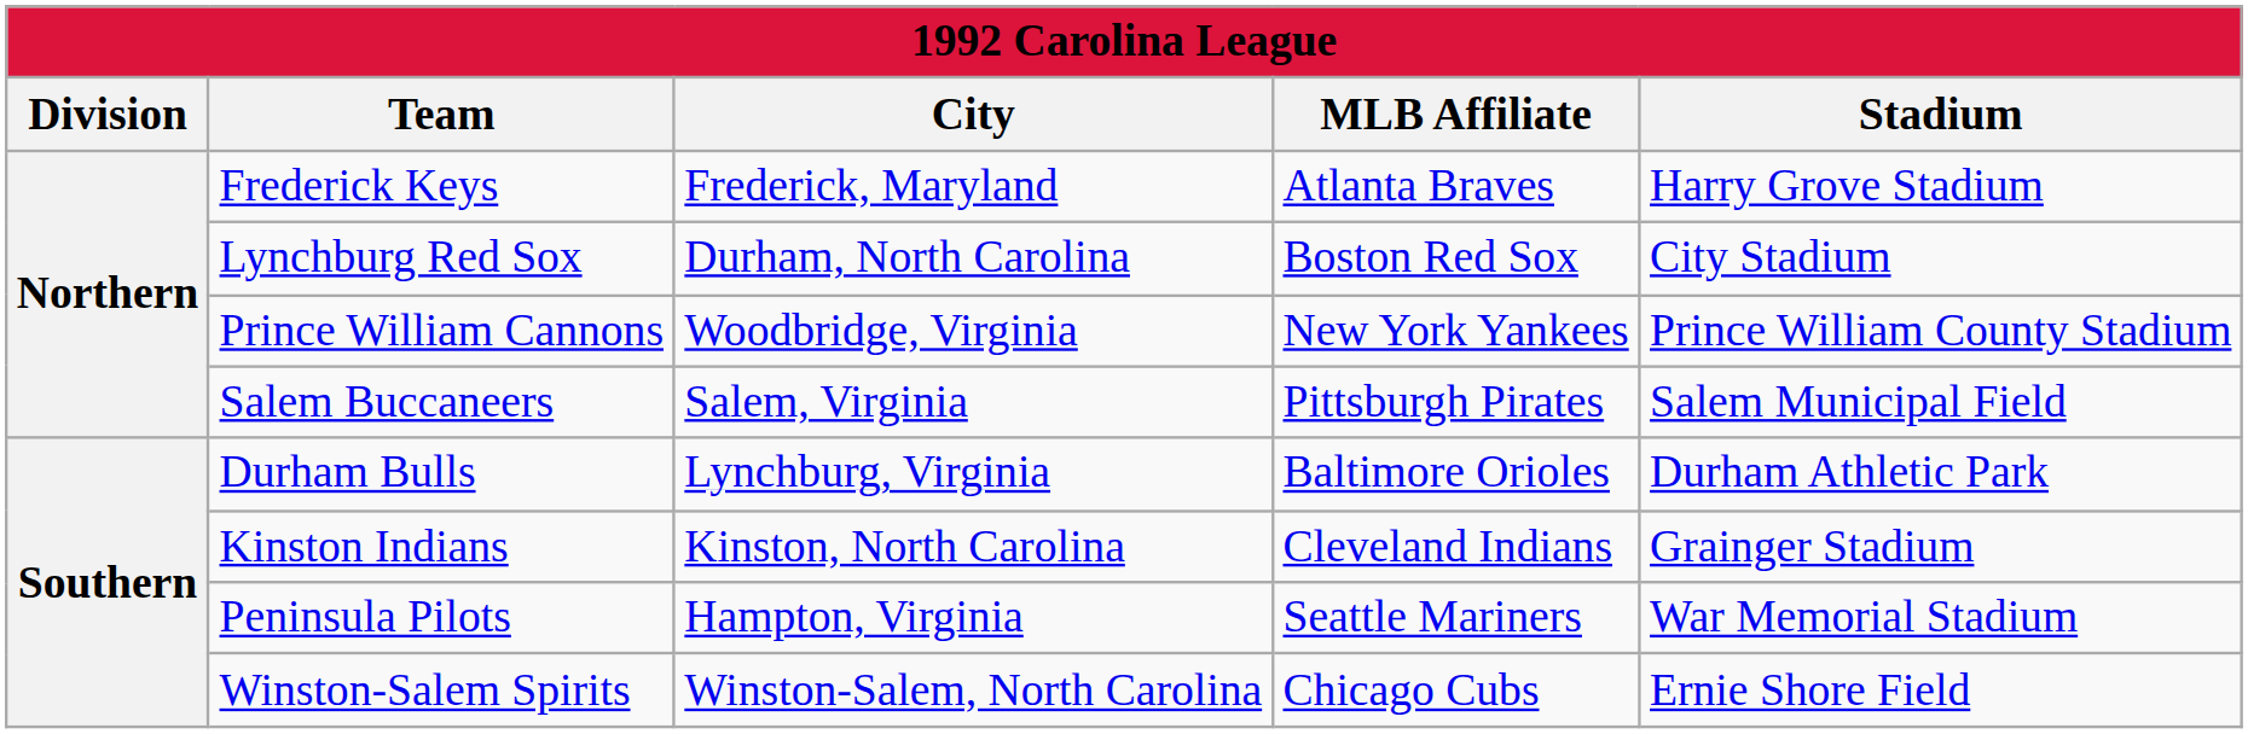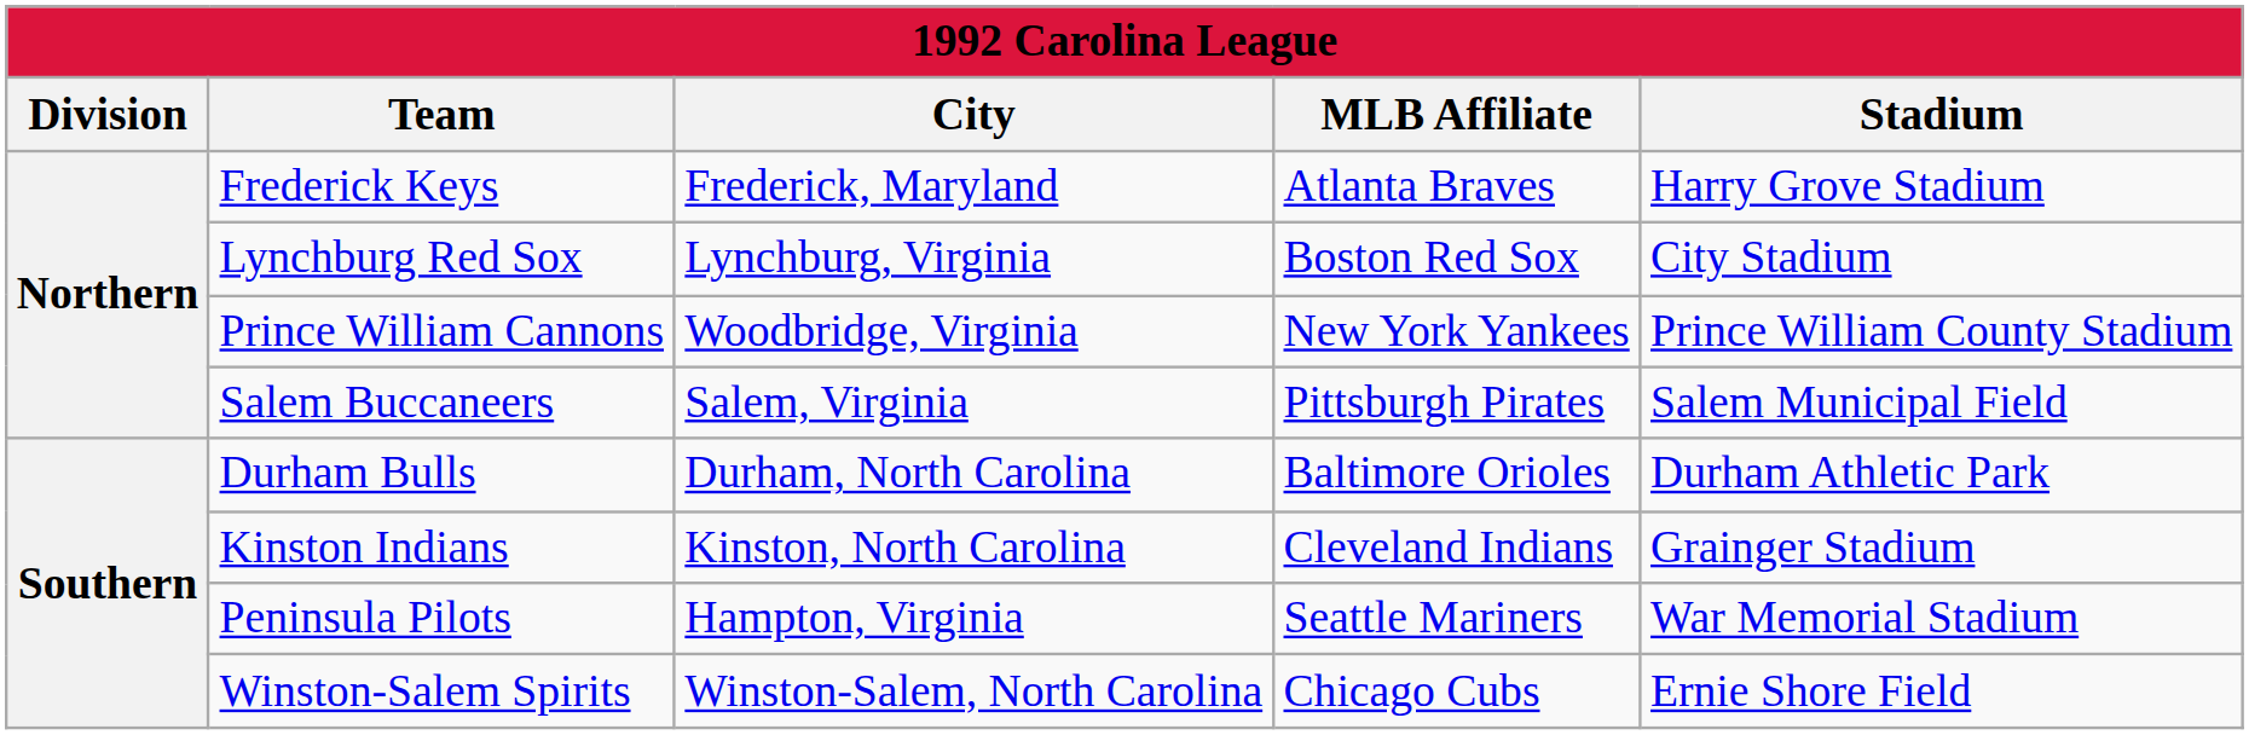Lynchburg Red Sox | City: Durham, North Carolina -> Lynchburg, Virginia
Durham Bulls | City: Lynchburg, Virginia -> Durham, North Carolina
